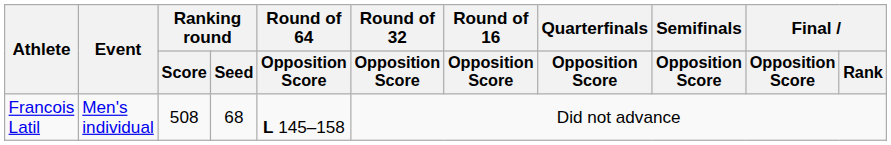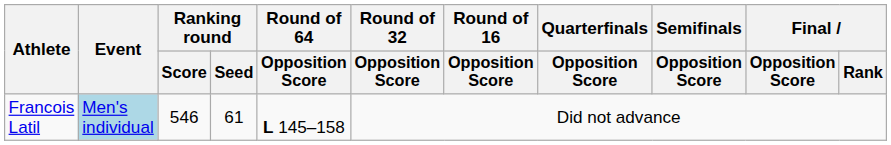Francois Latil | Event: no background -> lightblue background
Francois Latil | Ranking round / Score: 508 -> 546
Francois Latil | Ranking round / Seed: 68 -> 61
